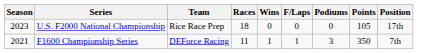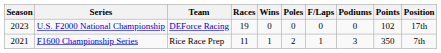+ column: Poles | 0 | 2
U.S. F2000 National Championship | Team: Rice Race Prep -> DEForce Racing
U.S. F2000 National Championship | Races: 18 -> 19
U.S. F2000 National Championship | Points: 105 -> 102
F1600 Championship Series | Team: DEForce Racing -> Rice Race Prep
